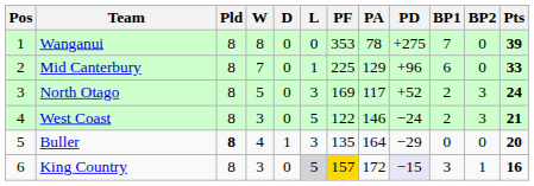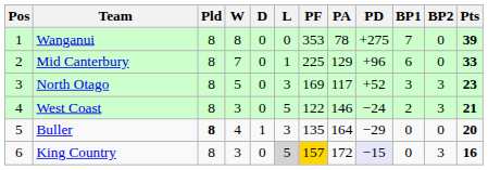North Otago | BP1: 2 -> 3
North Otago | Pts: 24 -> 23
King Country | BP1: 3 -> 0
King Country | BP2: 1 -> 3
